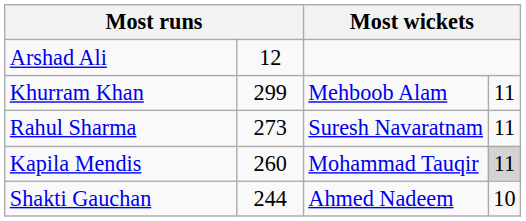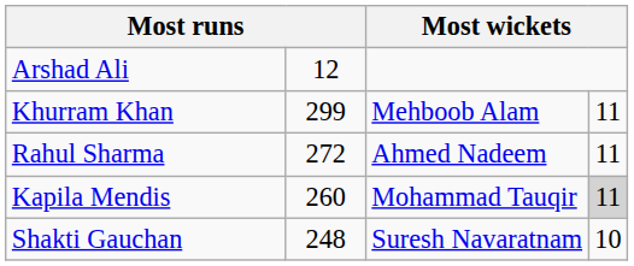Rahul Sharma | column 2: 273 -> 272
Rahul Sharma | column 3: Suresh Navaratnam -> Ahmed Nadeem
Shakti Gauchan | column 2: 244 -> 248
Shakti Gauchan | column 3: Ahmed Nadeem -> Suresh Navaratnam
